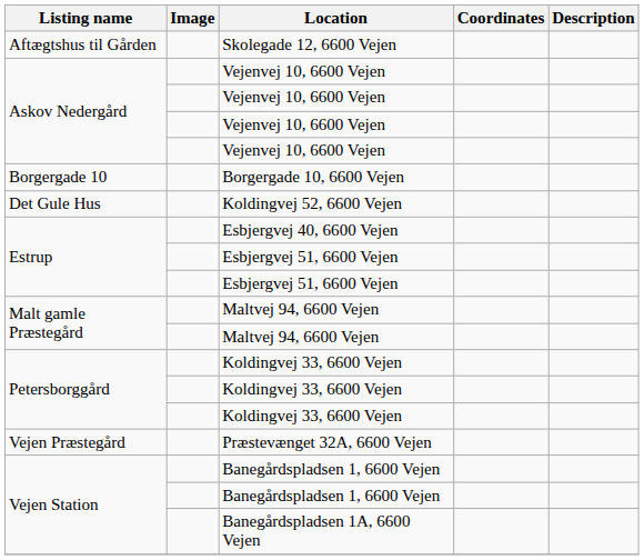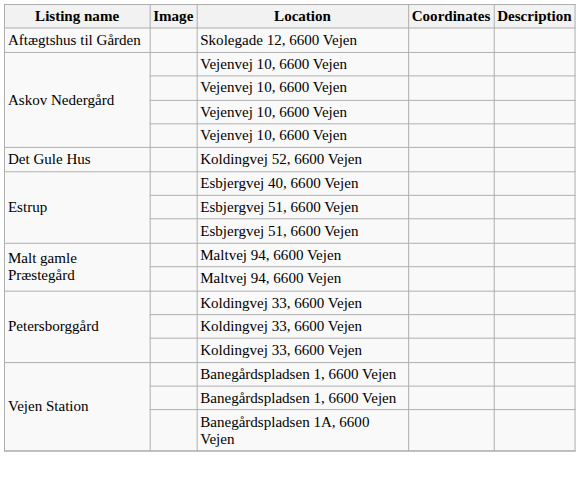- row: Borgergade 10 | Borgergade 10, 6600 Vejen
- row: Vejen Præstegård | Præstevænget 32A, 6600 Vejen
